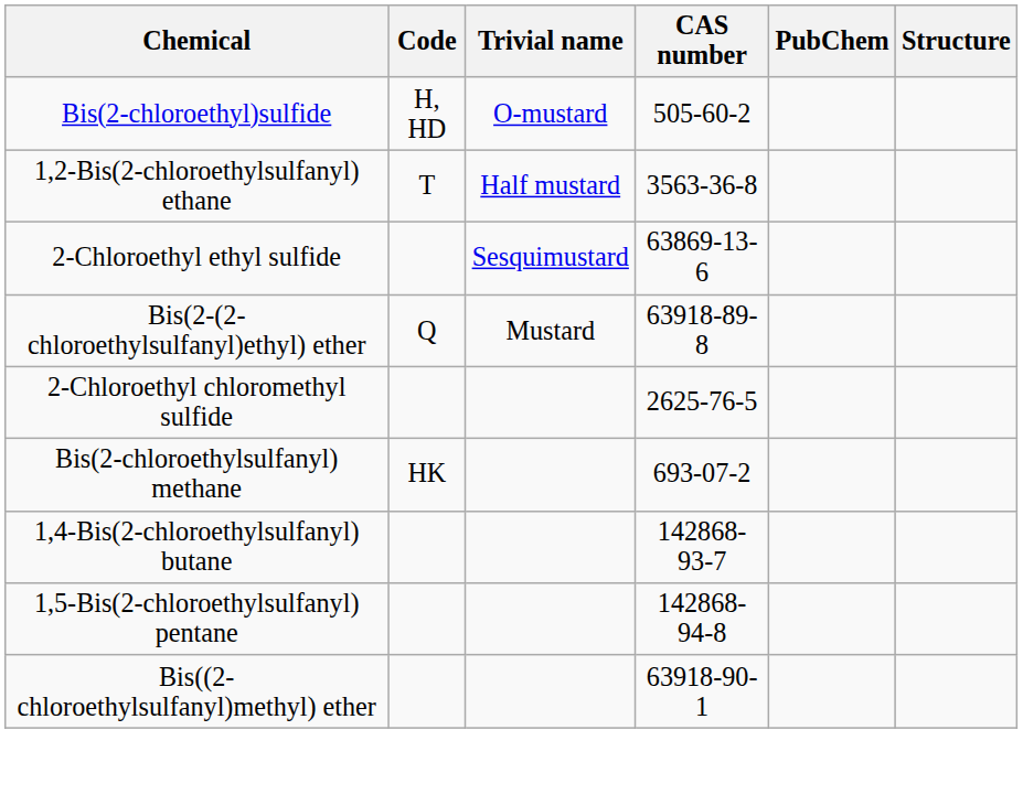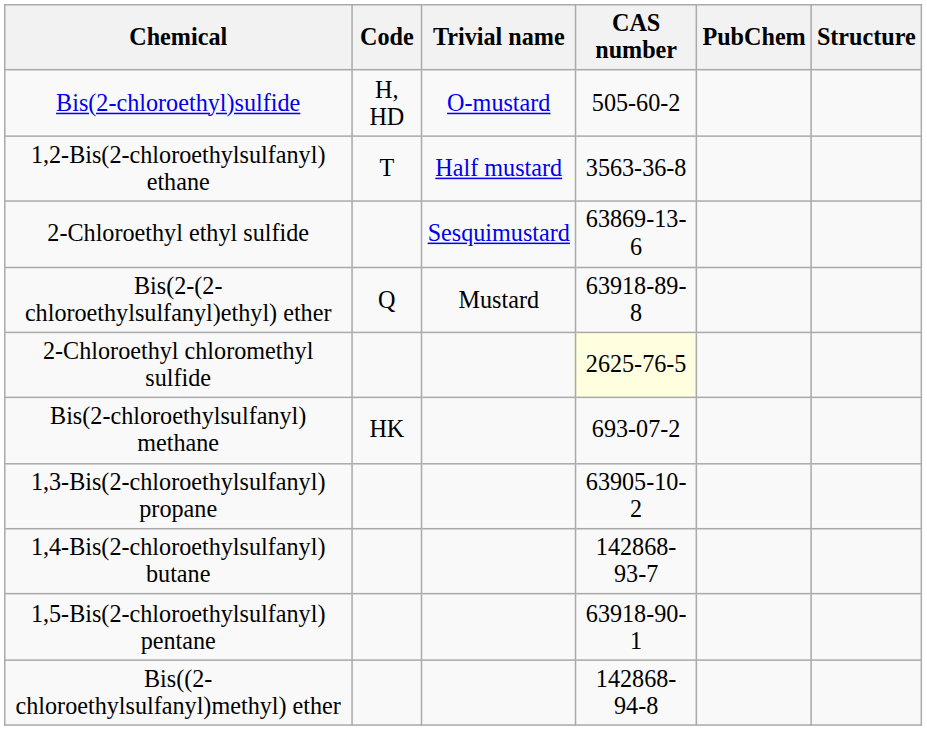2-Chloroethyl chloromethyl sulfide | CAS number: no background -> lightyellow background
+ row: 1,3-Bis(2-chloroethylsulfanyl) propane | 63905-10-2
1,5-Bis(2-chloroethylsulfanyl) pentane | CAS number: 142868-94-8 -> 63918-90-1
Bis((2-chloroethylsulfanyl)methyl) ether | CAS number: 63918-90-1 -> 142868-94-8
